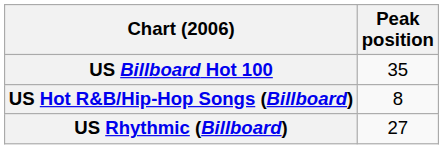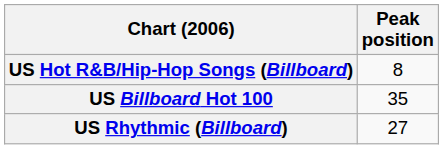rows swapped: US Billboard Hot 100 <-> US Hot R&B/Hip-Hop Songs (Billboard)
